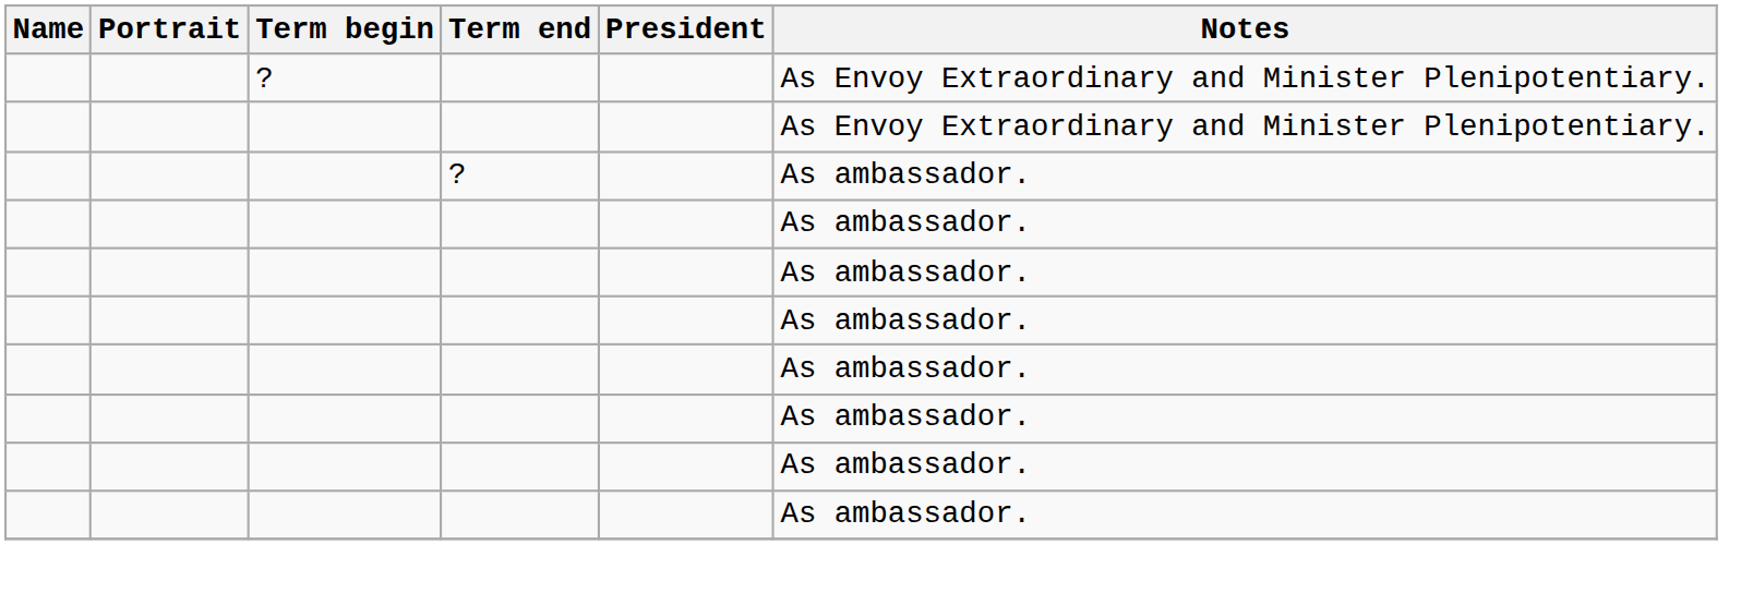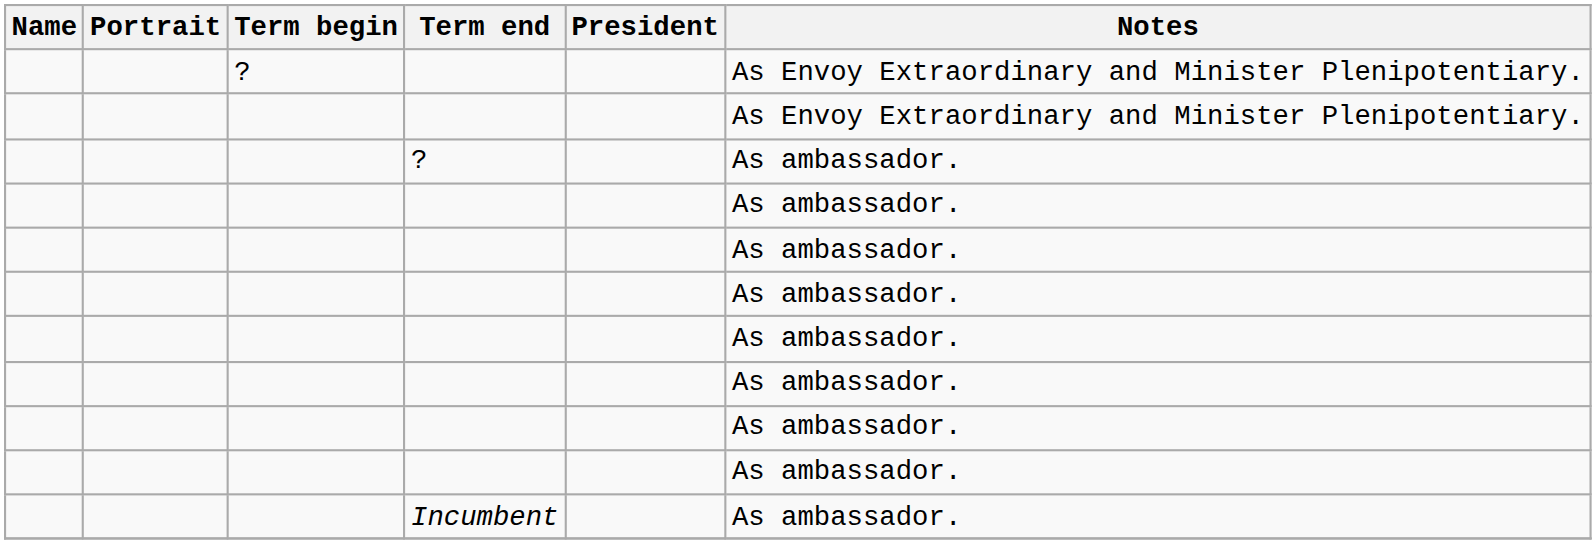+ row: Incumbent | As ambassador.
